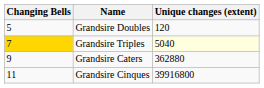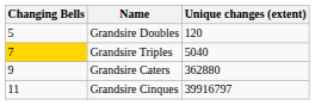Grandsire Triples | Unique changes (extent): lightyellow background -> no background
Grandsire Cinques | Unique changes (extent): 39916800 -> 39916797
